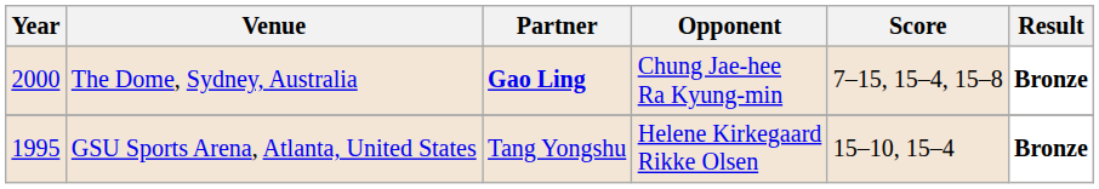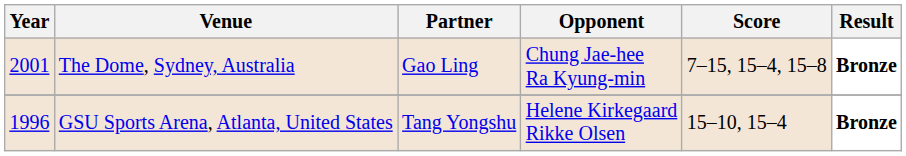The Dome, Sydney, Australia | Year: 2000 -> 2001
The Dome, Sydney, Australia | Partner: bold -> normal
GSU Sports Arena, Atlanta, United States | Year: 1995 -> 1996
